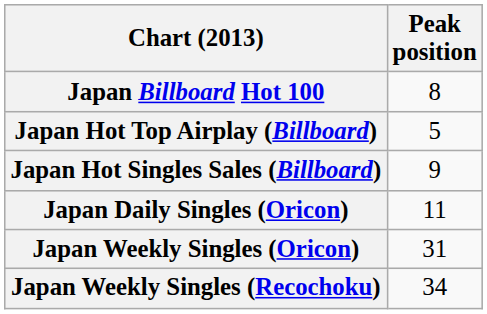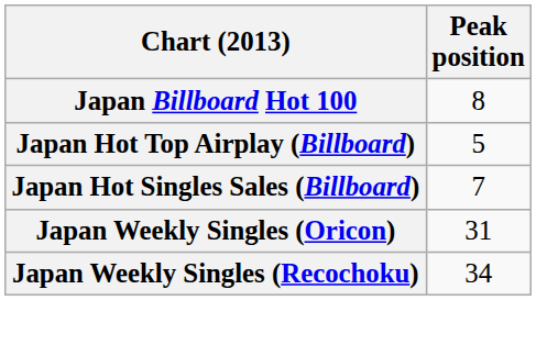Japan Hot Singles Sales (Billboard) | Peak position: 9 -> 7
- row: Japan Daily Singles (Oricon) | 11
